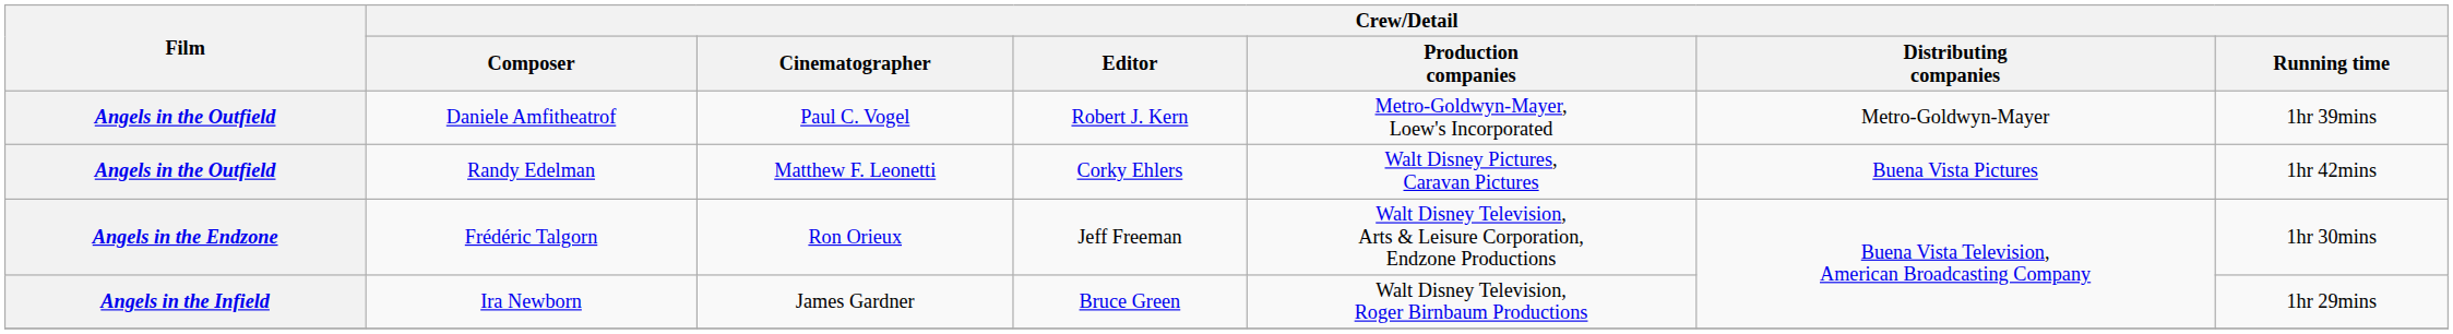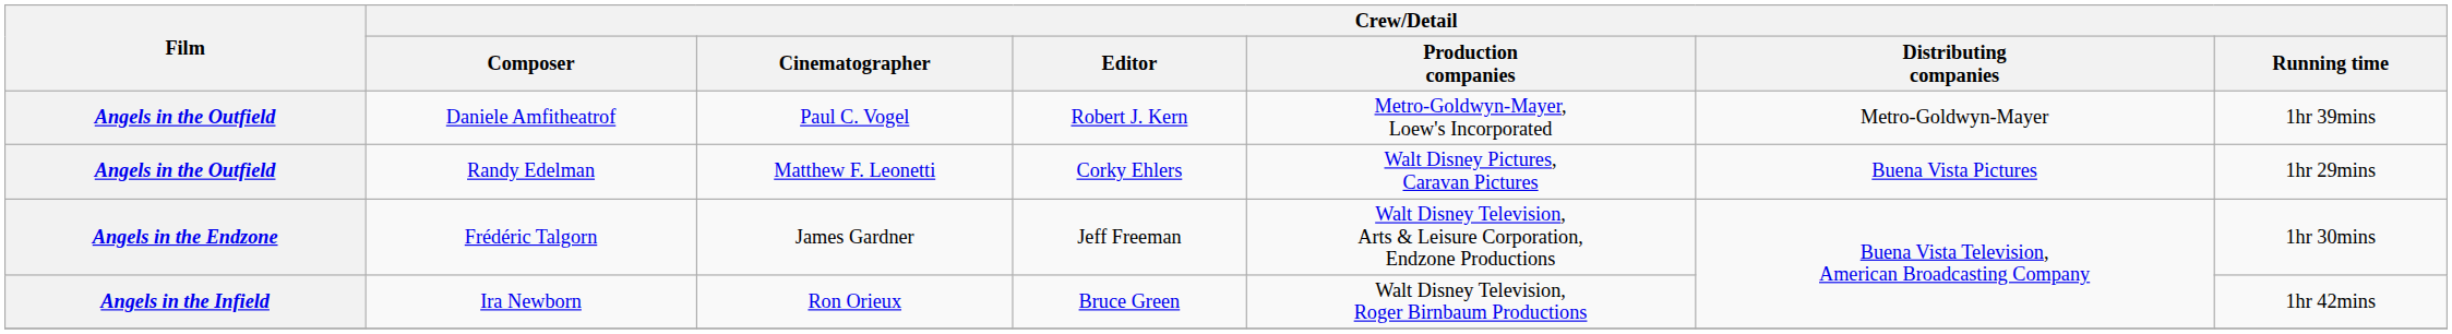Randy Edelman | Crew/Detail / Running time: 1hr 42mins -> 1hr 29mins
Frédéric Talgorn | Crew/Detail / Cinematographer: Ron Orieux -> James Gardner
Ira Newborn | Crew/Detail / Cinematographer: James Gardner -> Ron Orieux
Ira Newborn | Crew/Detail / Running time: 1hr 29mins -> 1hr 42mins
